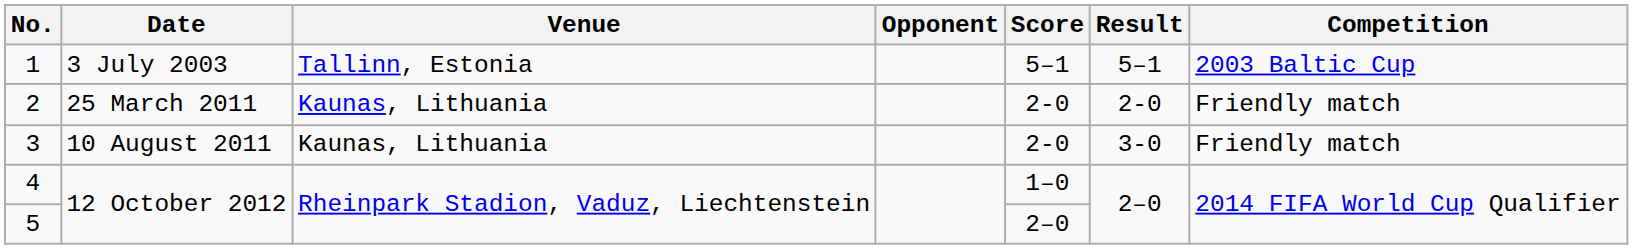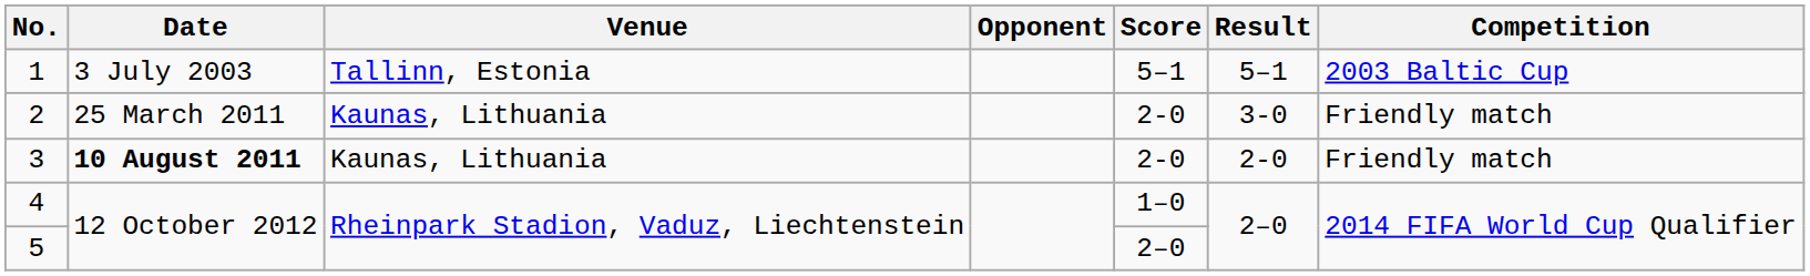2 | Result: 2-0 -> 3-0
3 | Date: normal -> bold
3 | Result: 3-0 -> 2-0
